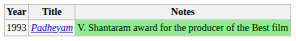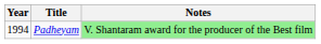Padheyam | Year: 1993 -> 1994
